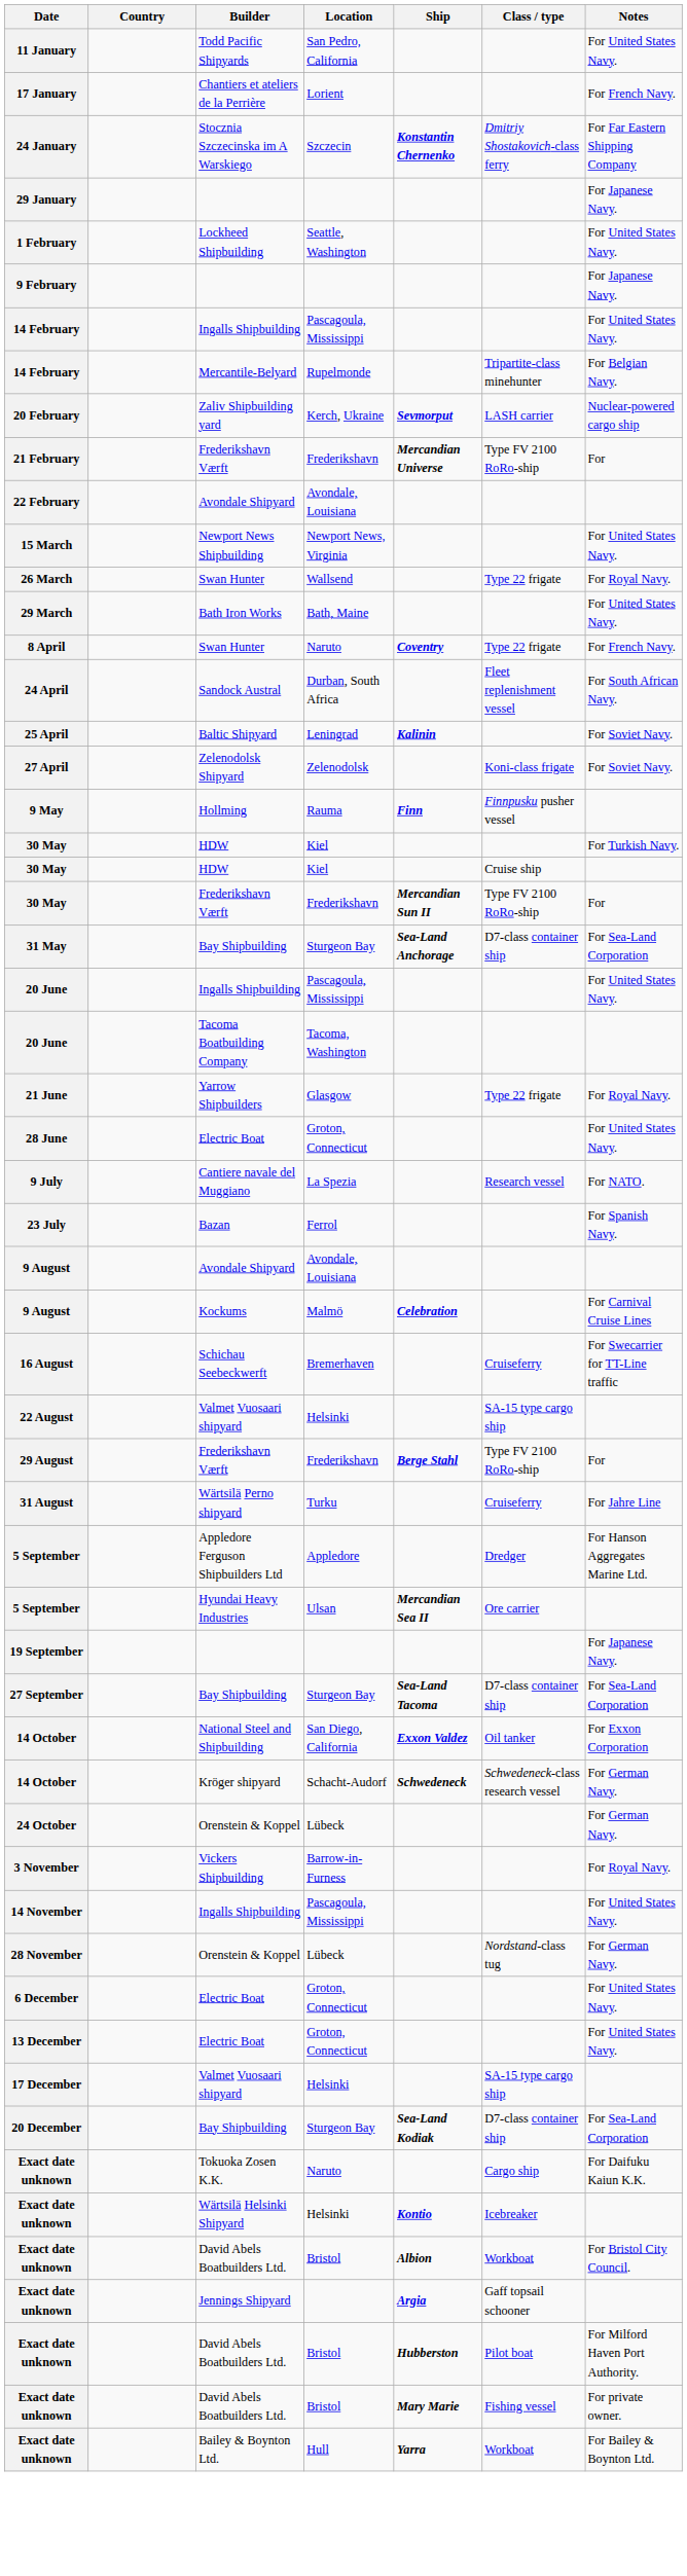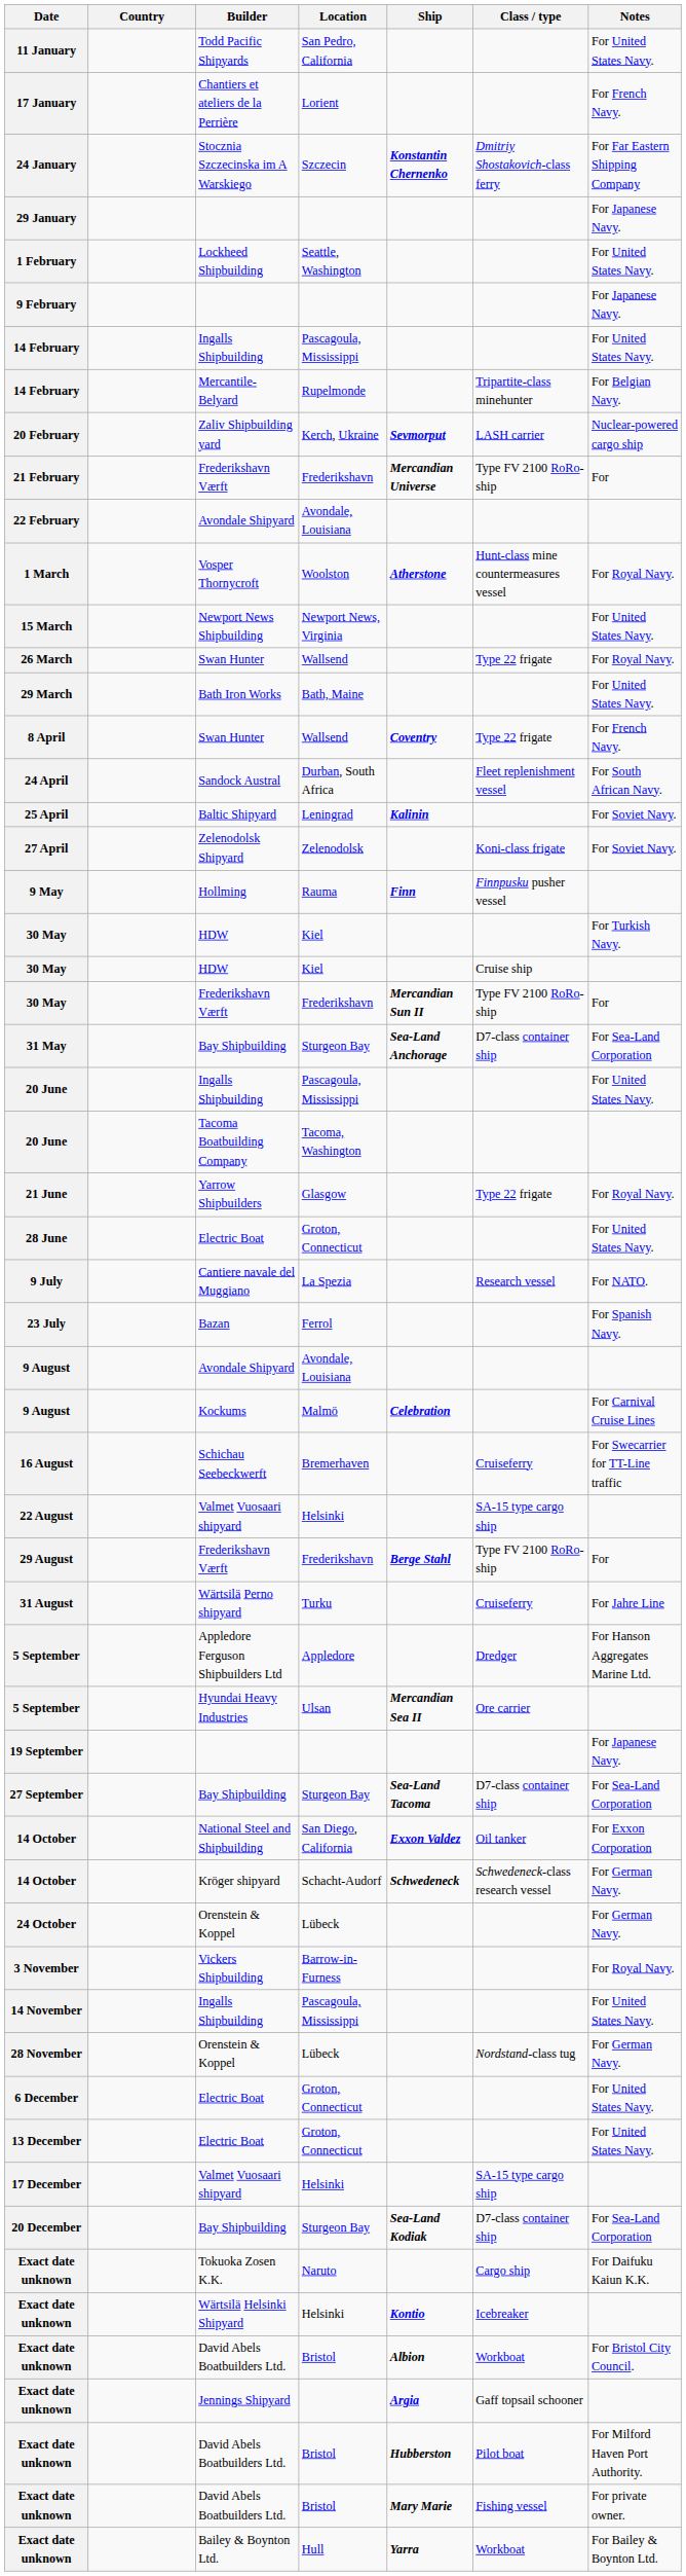+ row: 1 March | Vosper Thornycroft | Woolston | Atherstone | Hunt-class mine countermeasures vessel | For Royal Navy.
8 April | Location: Naruto -> Wallsend
